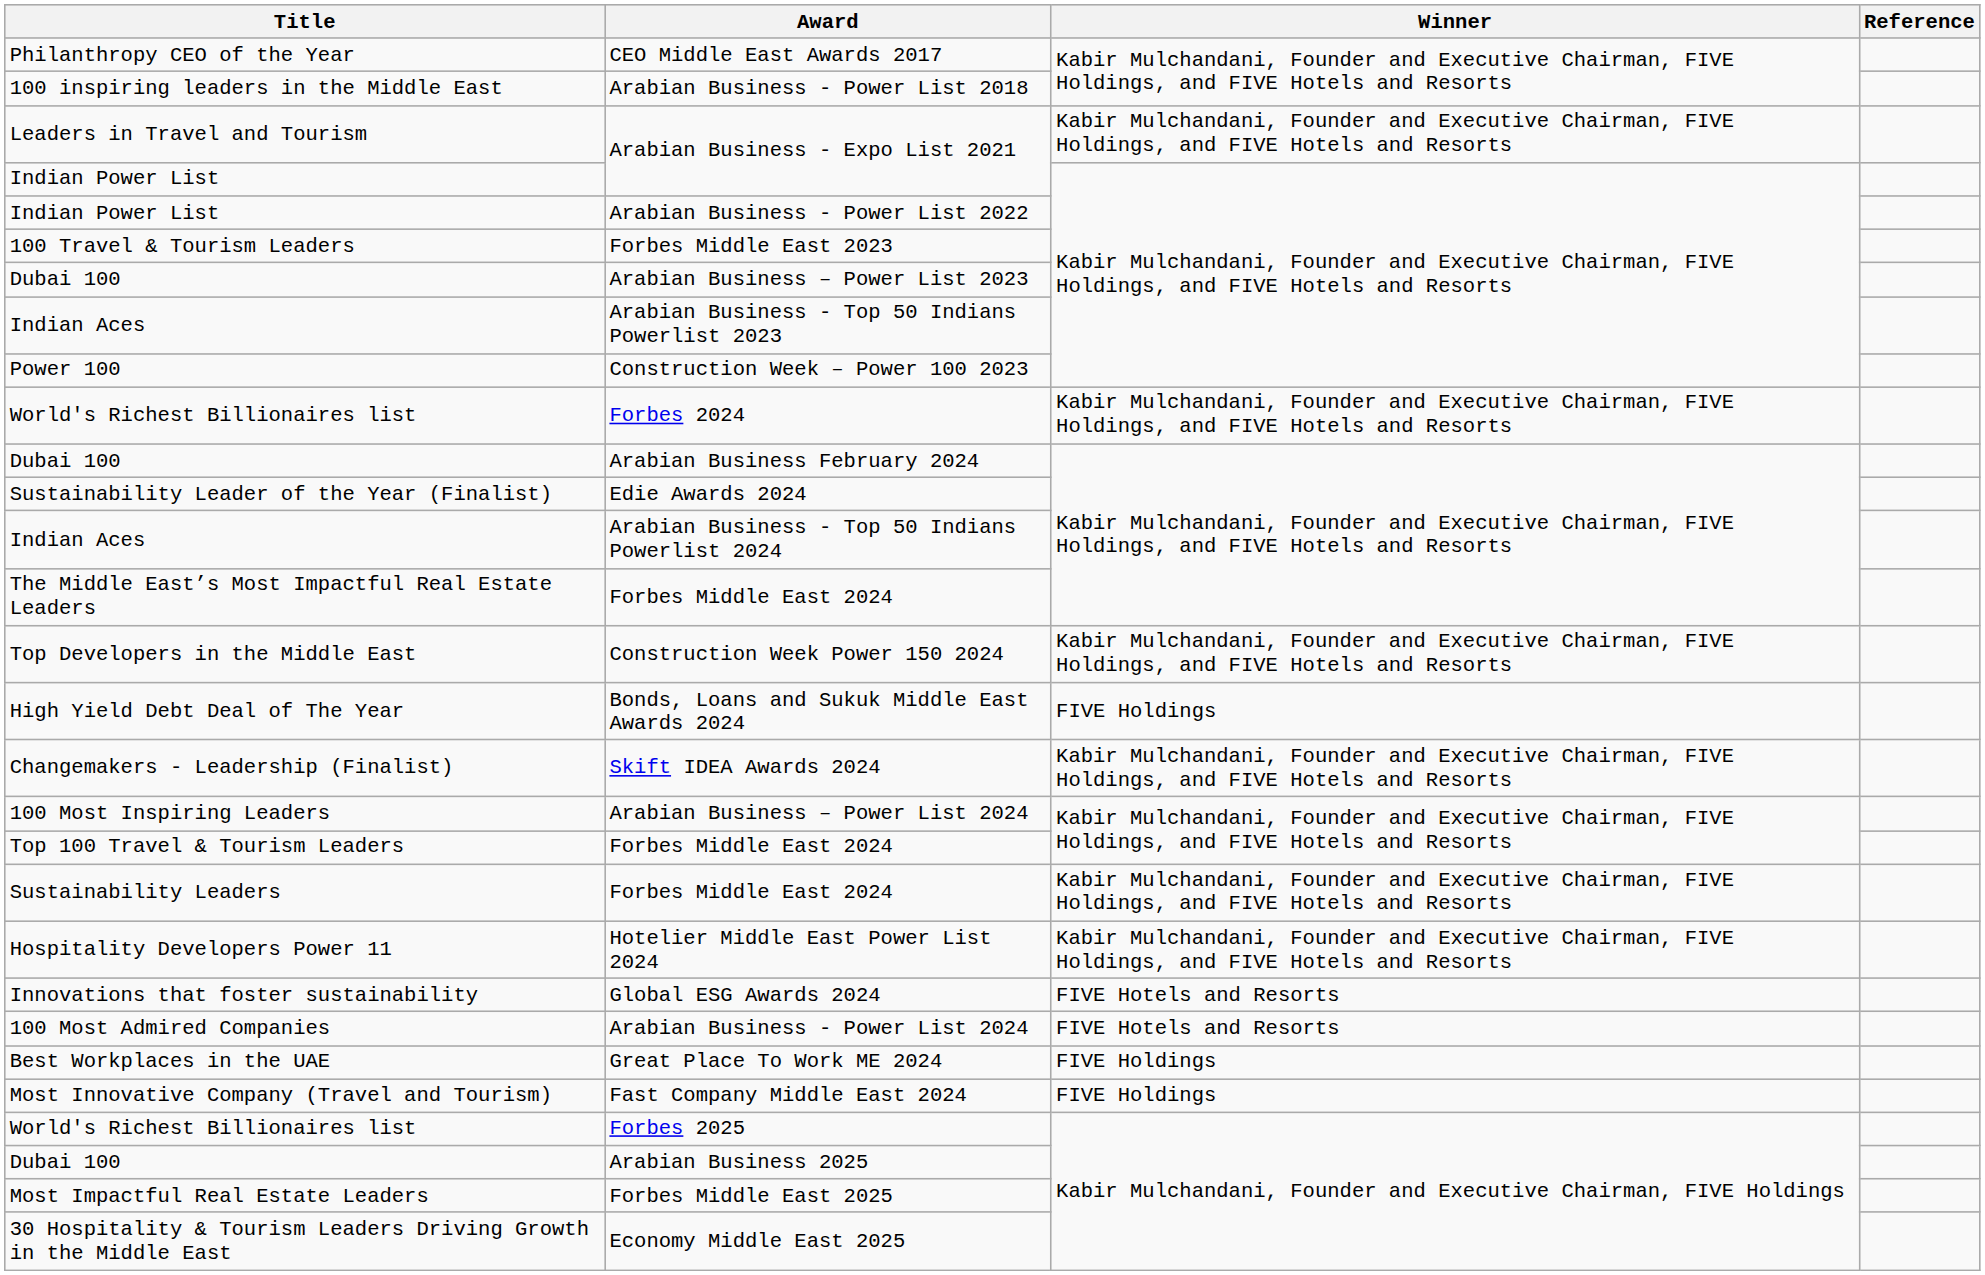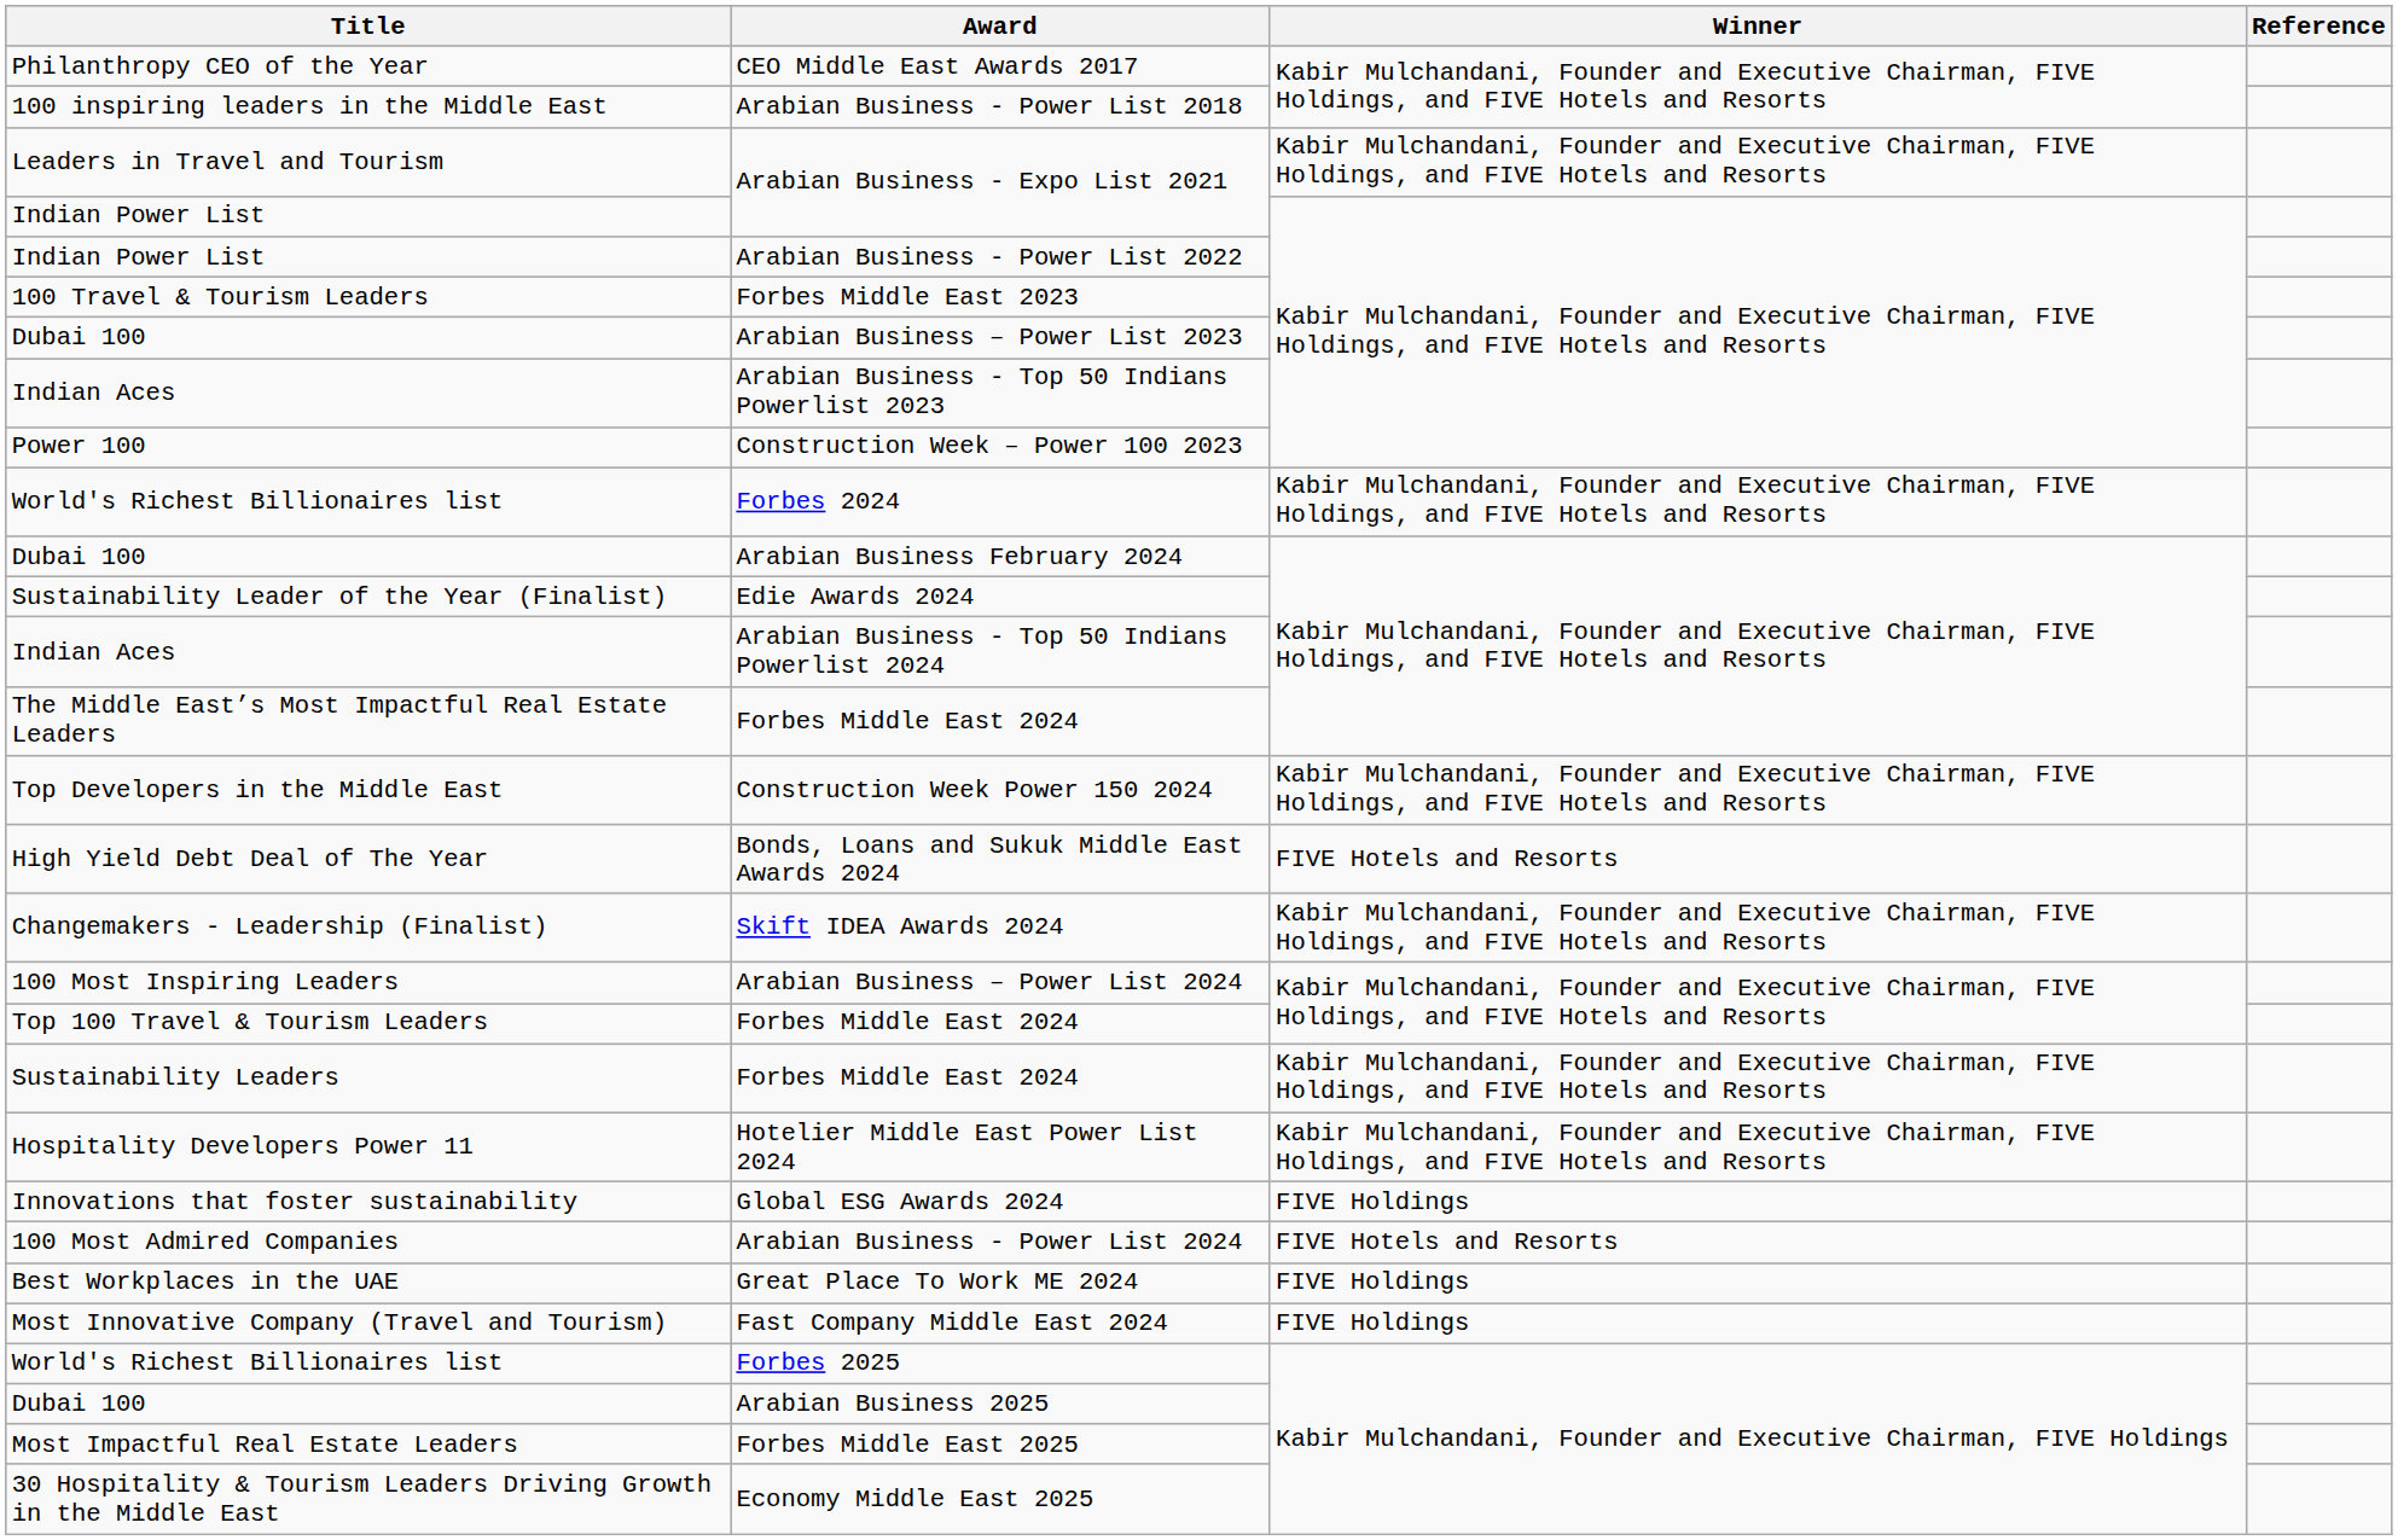Bonds, Loans and Sukuk Middle East Awards 2024 | Winner: FIVE Holdings -> FIVE Hotels and Resorts
Global ESG Awards 2024 | Winner: FIVE Hotels and Resorts -> FIVE Holdings
